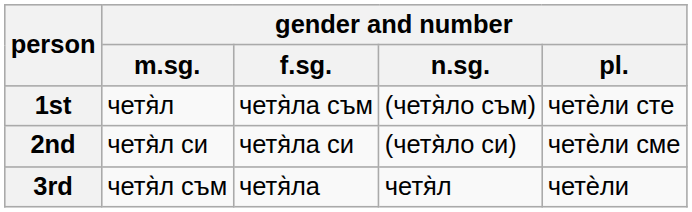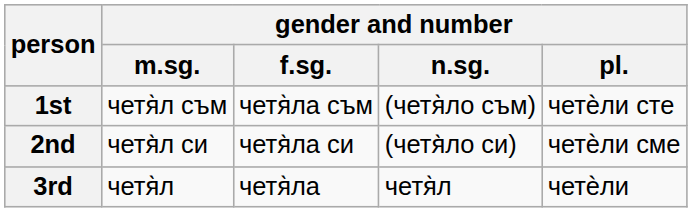1st | gender and number / m.sg.: четя̀л -> четя̀л съм
3rd | gender and number / m.sg.: четя̀л съм -> четя̀л
